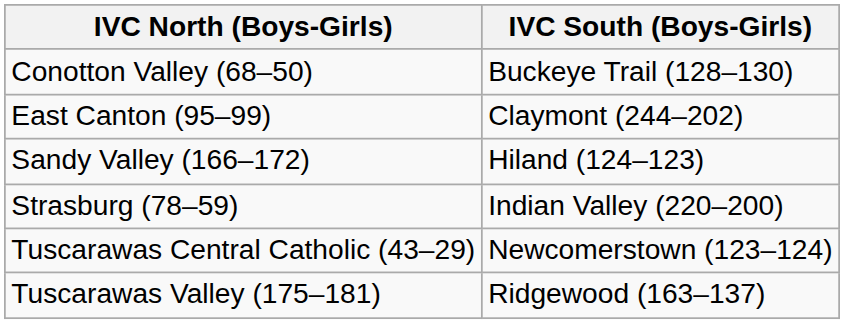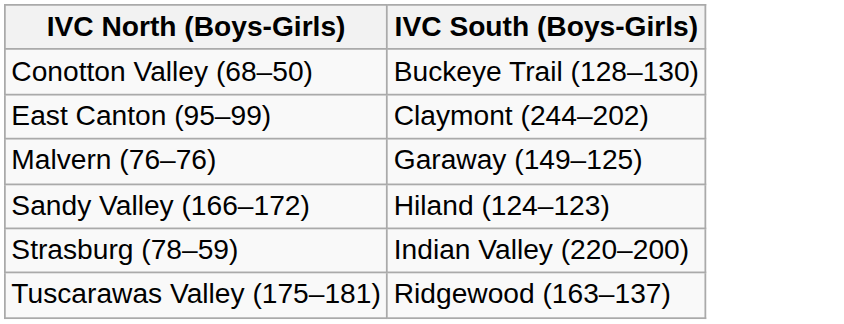+ row: Malvern (76–76) | Garaway (149–125)
- row: Tuscarawas Central Catholic (43–29) | Newcomerstown (123–124)
